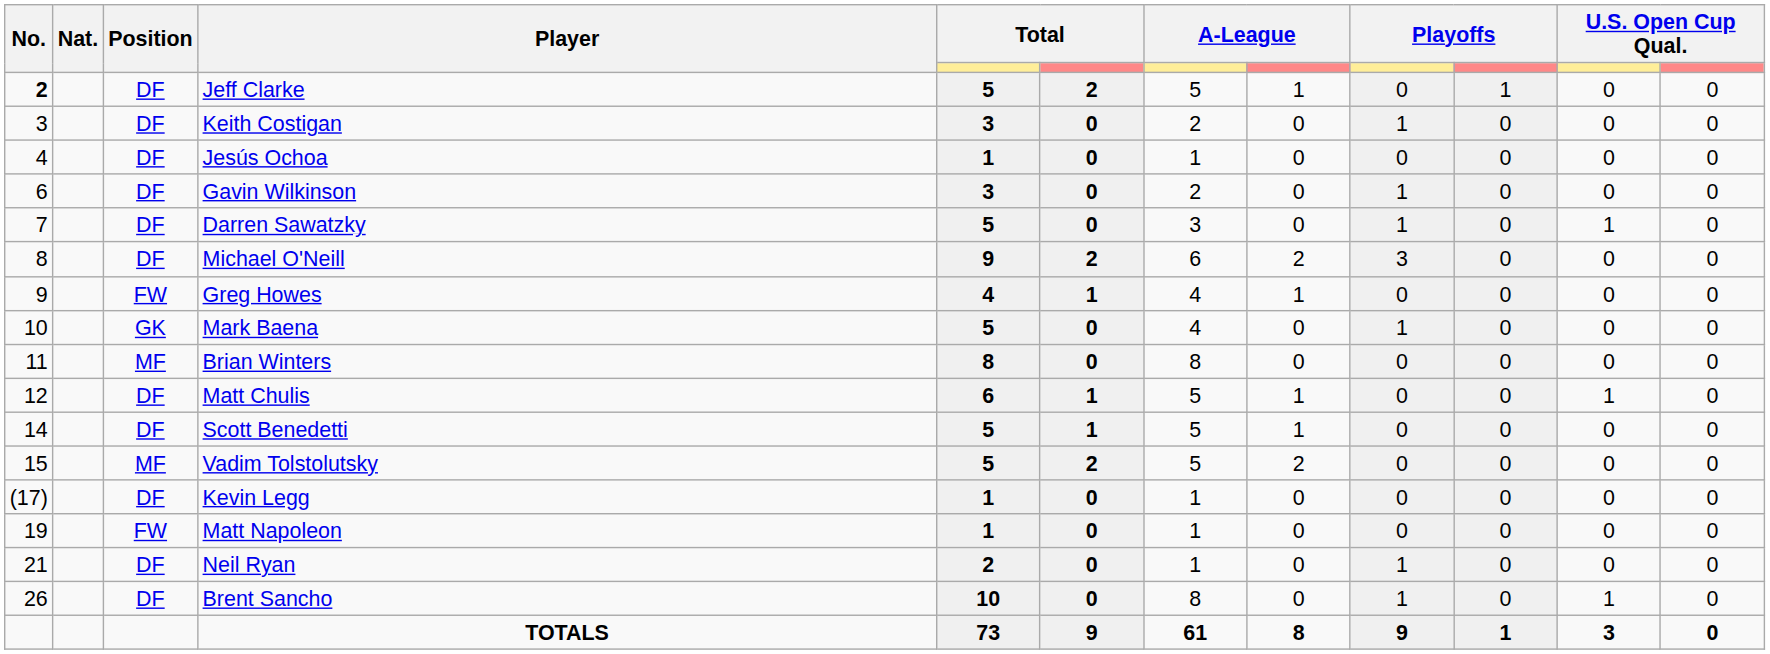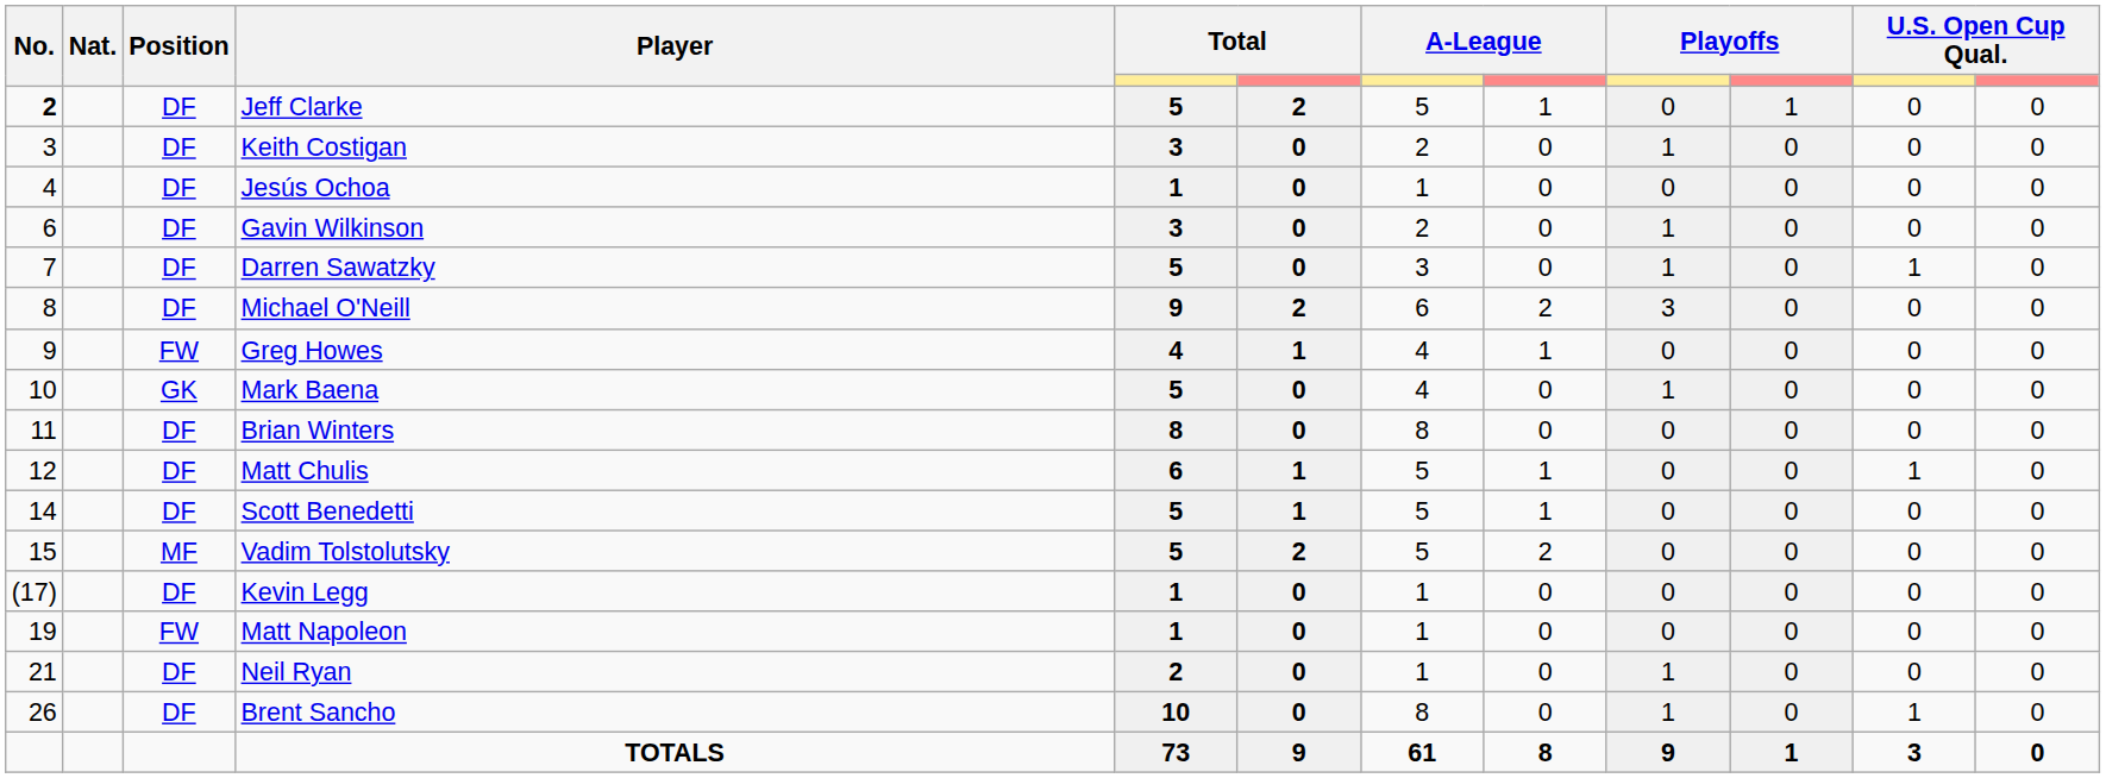Brian Winters | Position: MF -> DF
